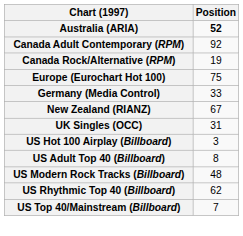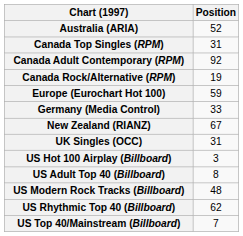Australia (ARIA) | Position: bold -> normal
+ row: Canada Top Singles (RPM) | 31
Europe (Eurochart Hot 100) | Position: 75 -> 59
